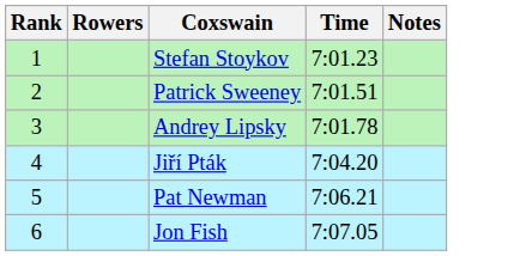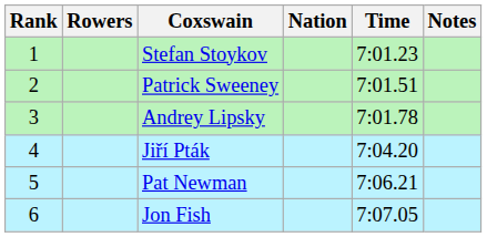+ column: Nation
